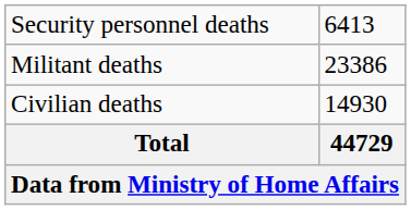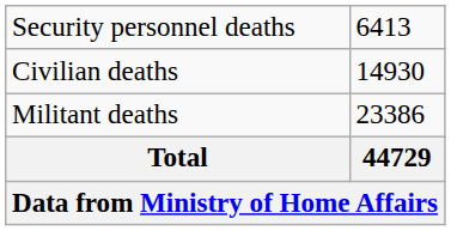rows swapped: Civilian deaths <-> Militant deaths
